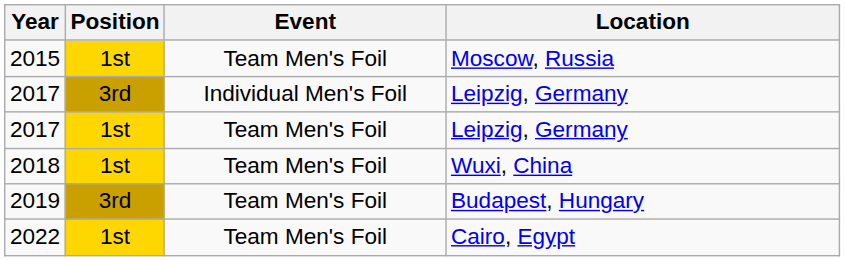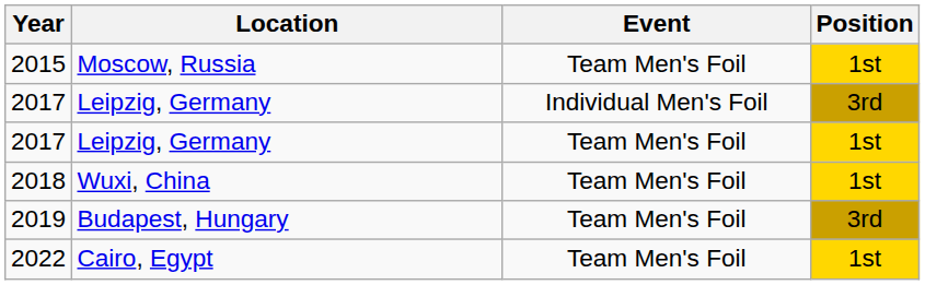columns swapped: Location <-> Position
